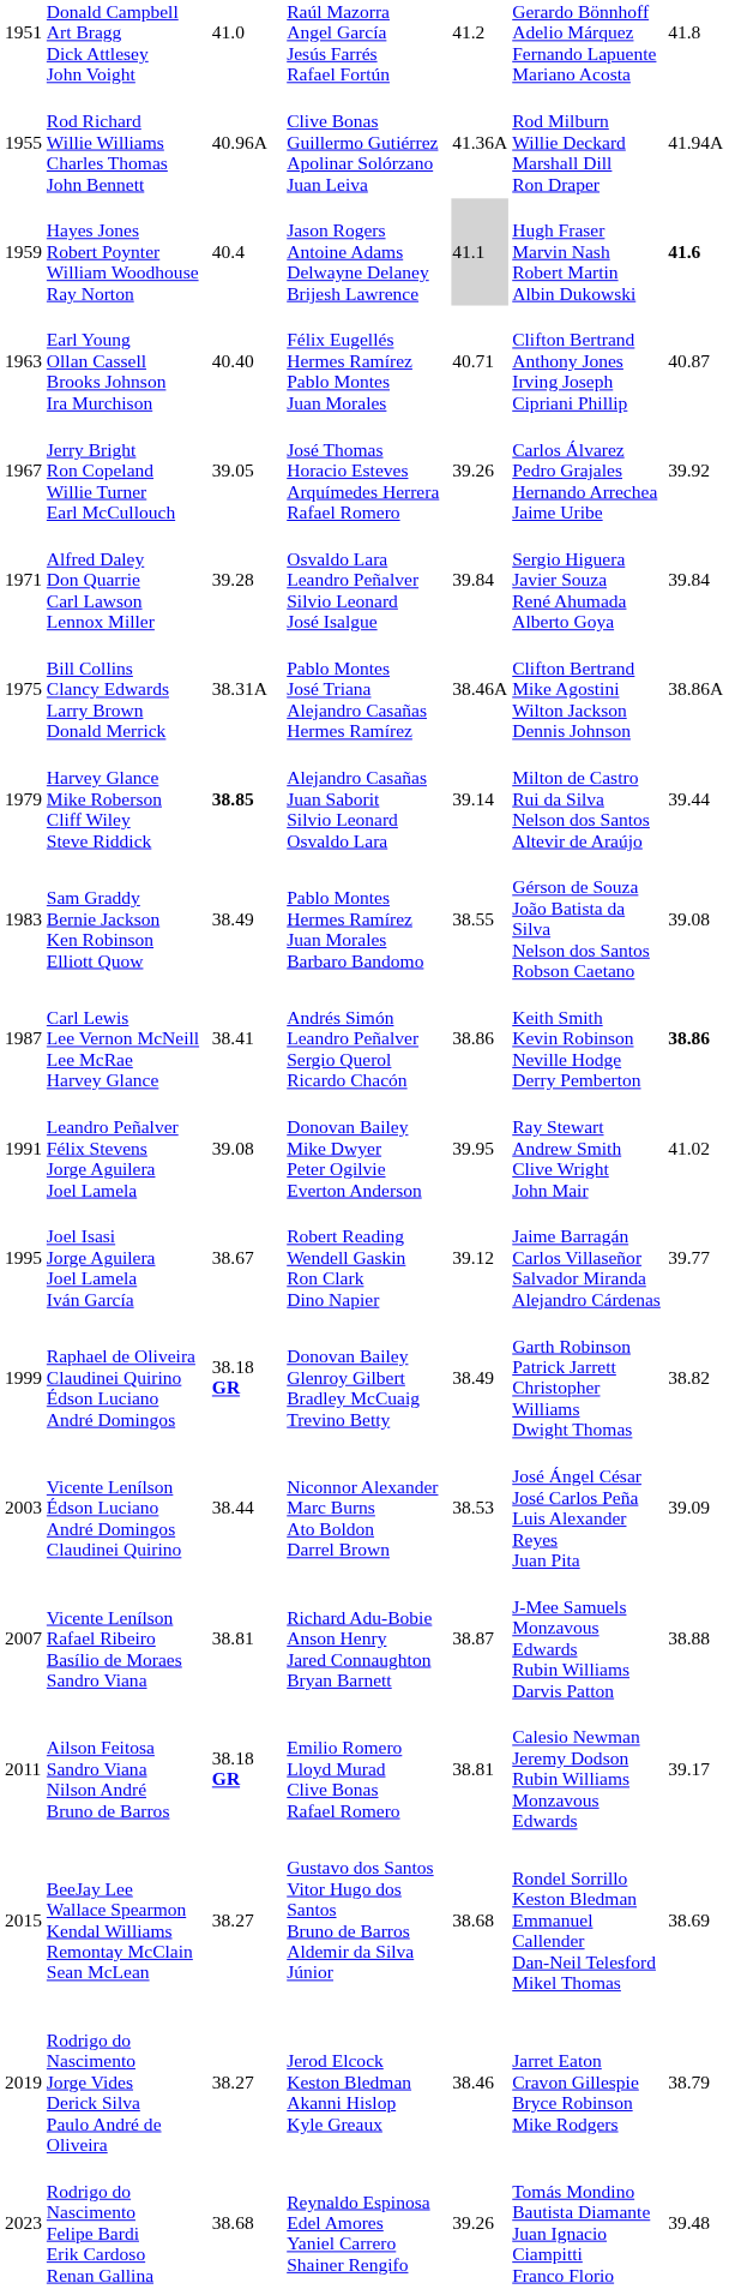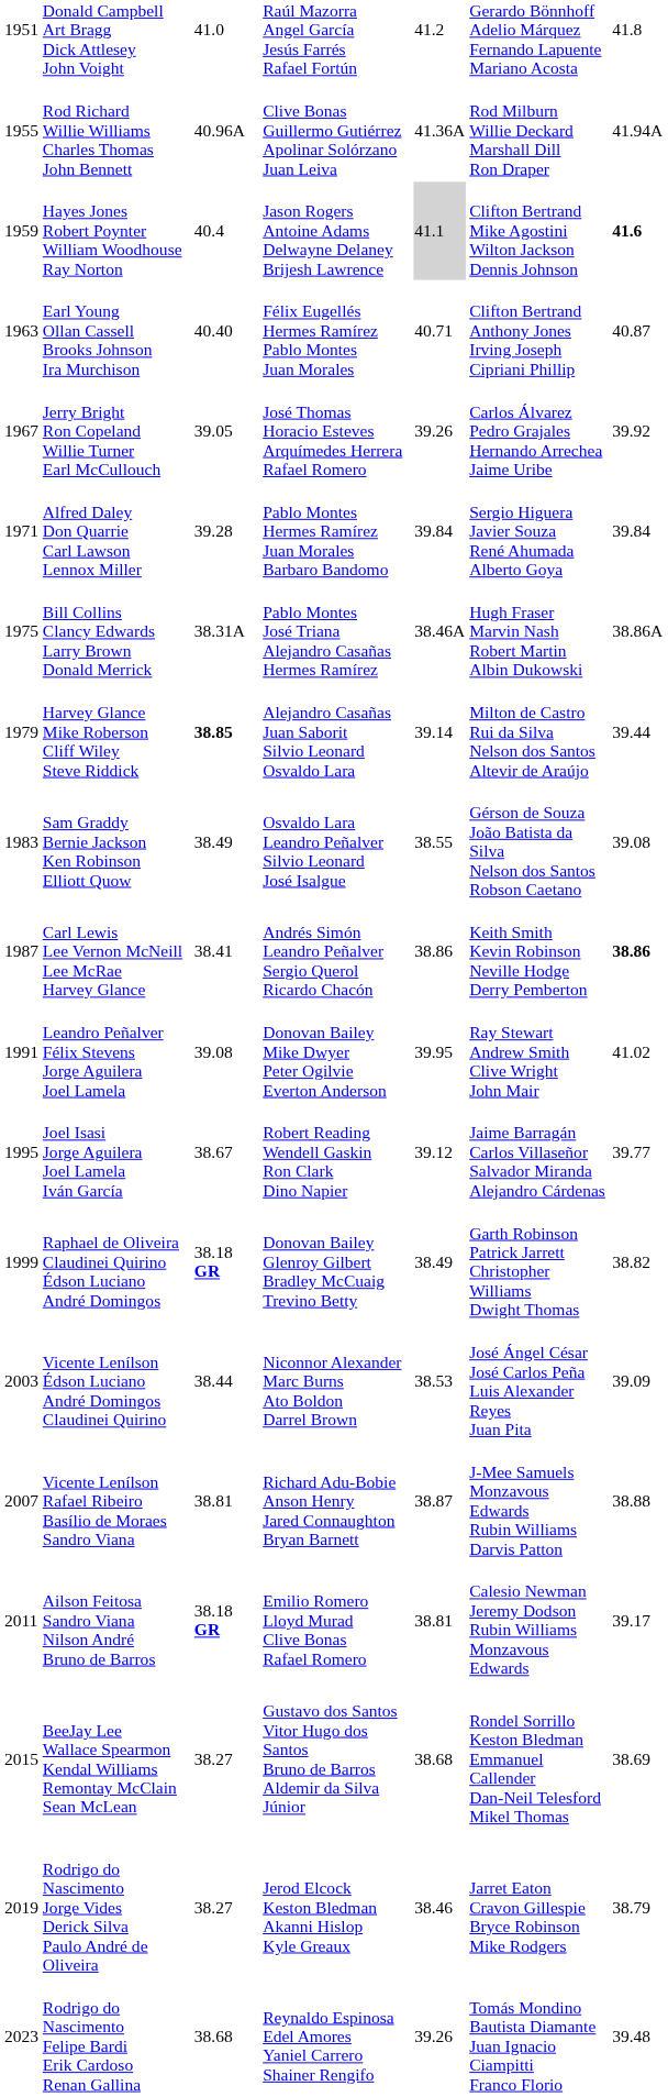Hayes Jones Robert Poynter William Woodhouse Ray Norton | column 6: Hugh Fraser Marvin Nash Robert Martin Albin Dukowski -> Clifton Bertrand Mike Agostini Wilton Jackson Dennis Johnson
Alfred Daley Don Quarrie Carl Lawson Lennox Miller | column 4: Osvaldo Lara Leandro Peñalver Silvio Leonard José Isalgue -> Pablo Montes Hermes Ramírez Juan Morales Barbaro Bandomo
Bill Collins Clancy Edwards Larry Brown Donald Merrick | column 6: Clifton Bertrand Mike Agostini Wilton Jackson Dennis Johnson -> Hugh Fraser Marvin Nash Robert Martin Albin Dukowski
Sam Graddy Bernie Jackson Ken Robinson Elliott Quow | column 4: Pablo Montes Hermes Ramírez Juan Morales Barbaro Bandomo -> Osvaldo Lara Leandro Peñalver Silvio Leonard José Isalgue
